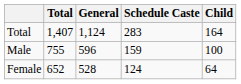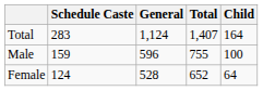columns swapped: Total <-> Schedule Caste
